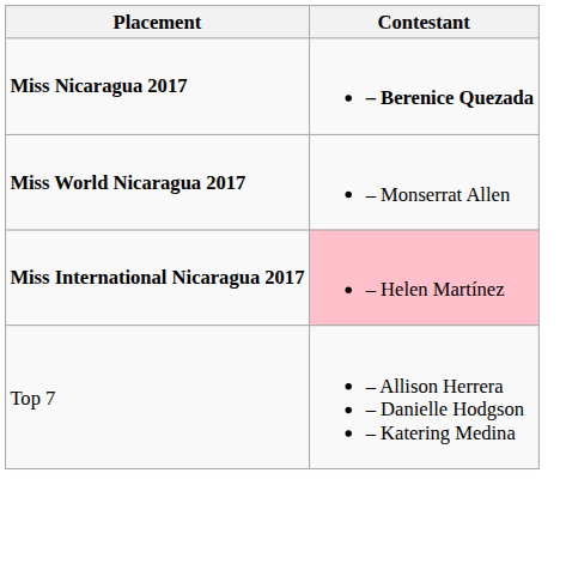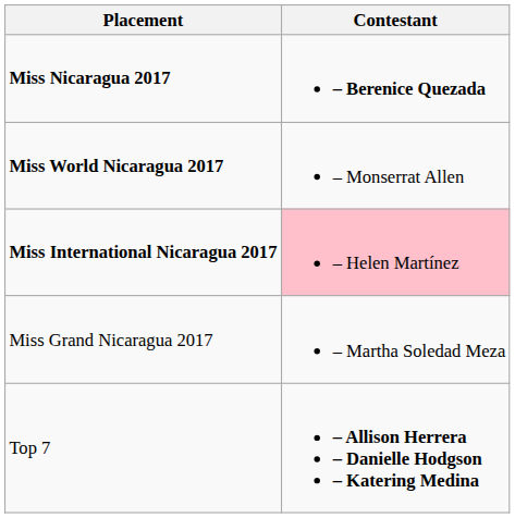+ row: Miss Grand Nicaragua 2017 | – Martha Soledad Meza
Top 7 | Contestant: normal -> bold
